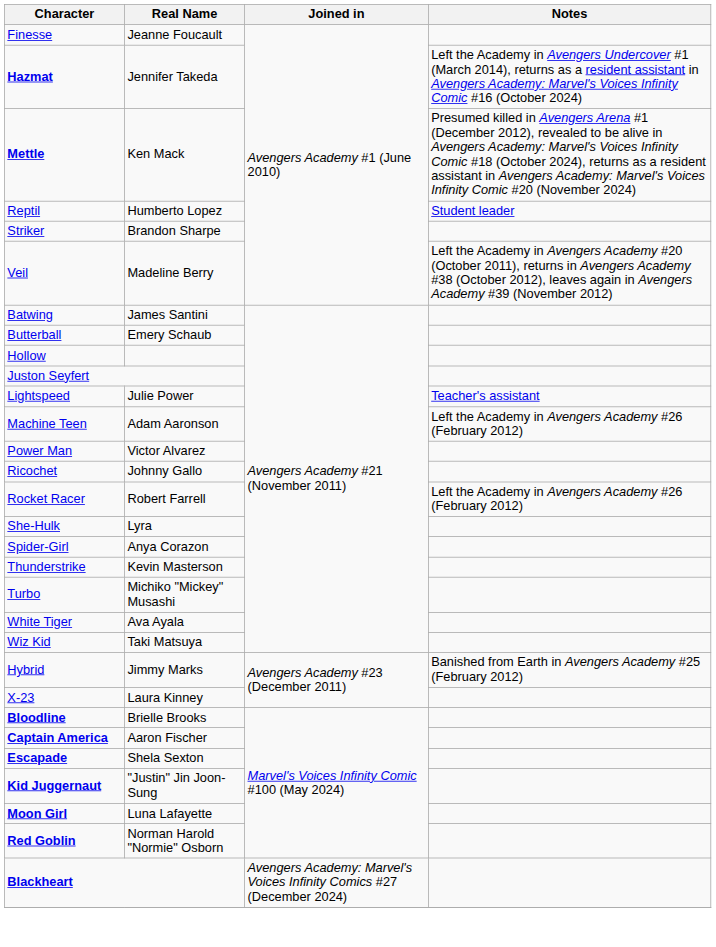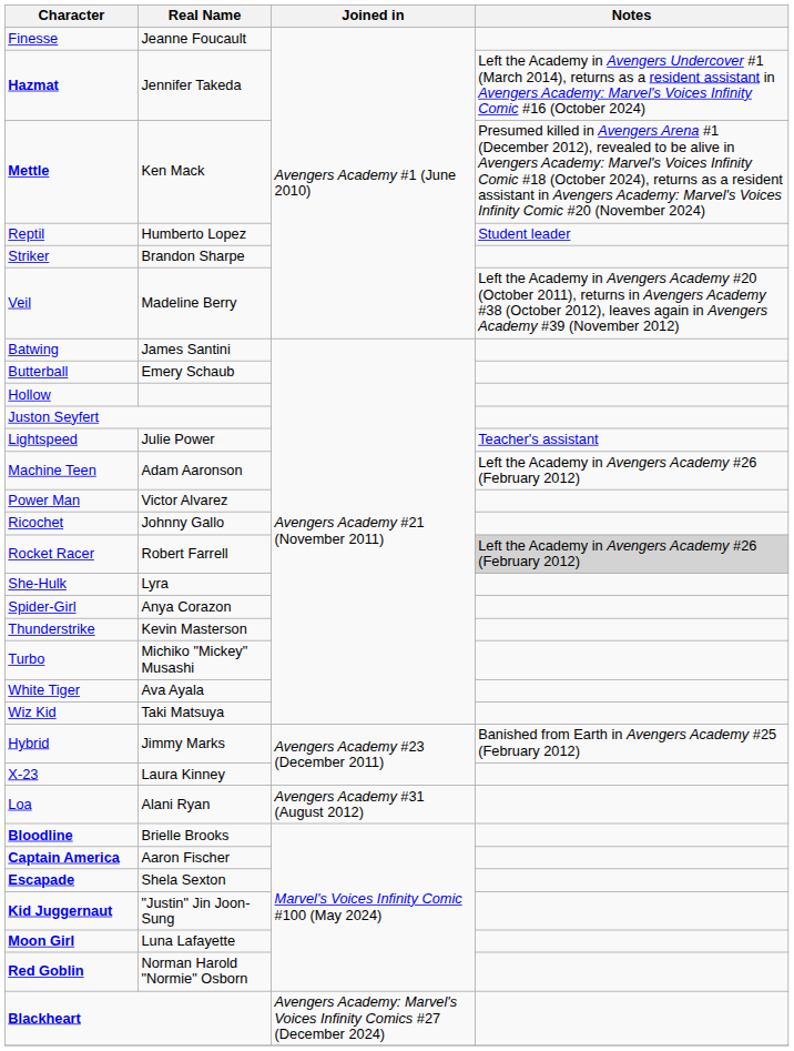Rocket Racer | Notes: no background -> lightgrey background
+ row: Loa | Alani Ryan | Avengers Academy #31 (August 2012)
